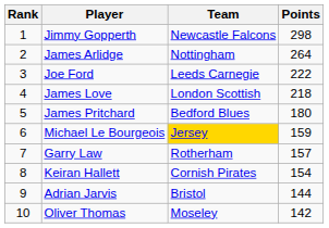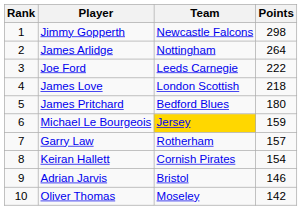Adrian Jarvis | Points: 144 -> 146
